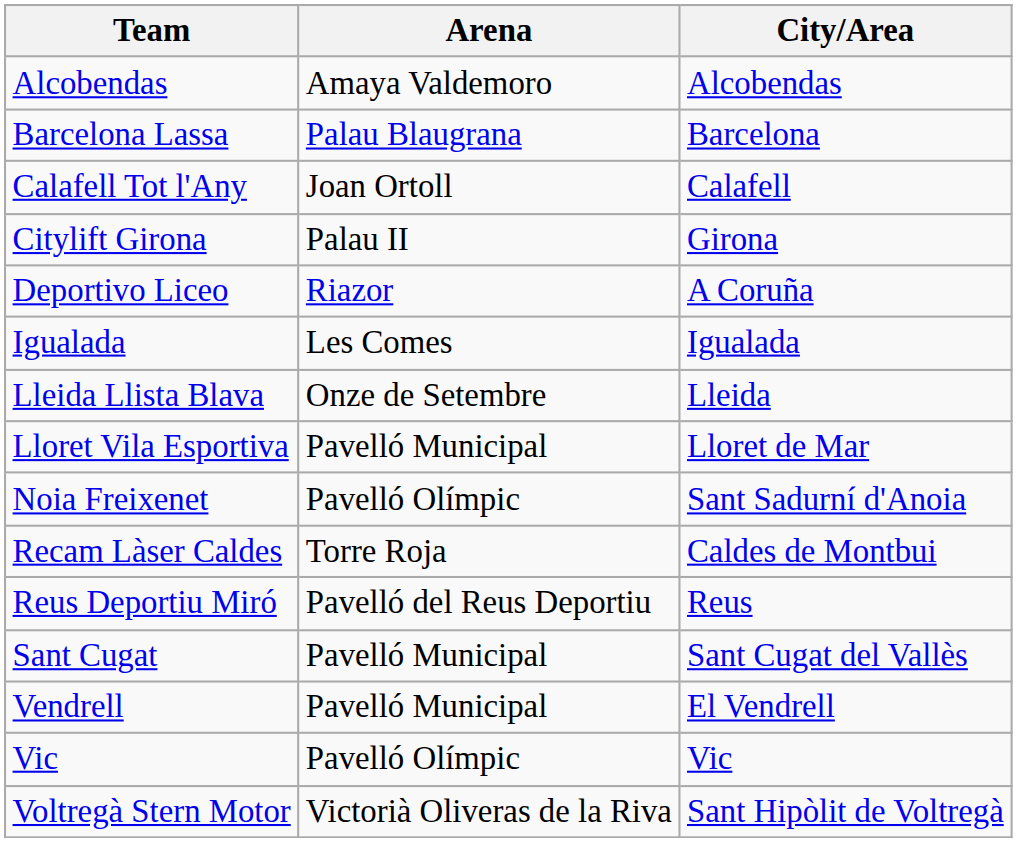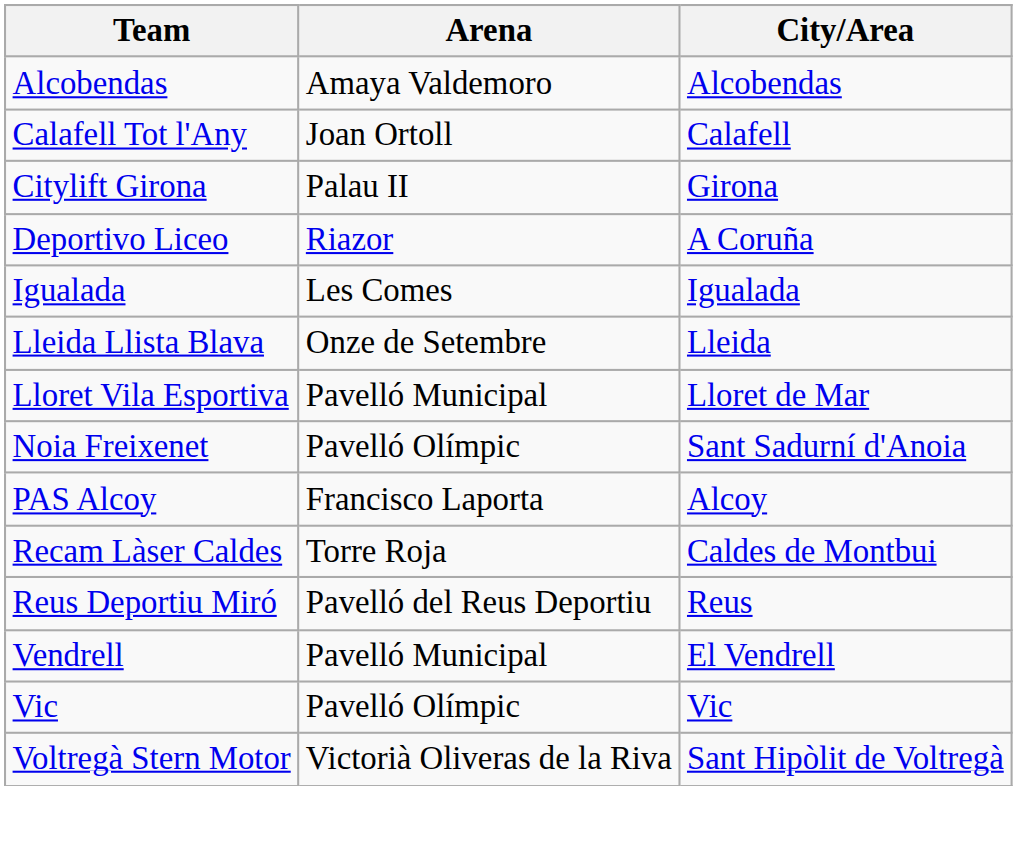- row: Barcelona Lassa | Palau Blaugrana | Barcelona
+ row: PAS Alcoy | Francisco Laporta | Alcoy
- row: Sant Cugat | Pavelló Municipal | Sant Cugat del Vallès
